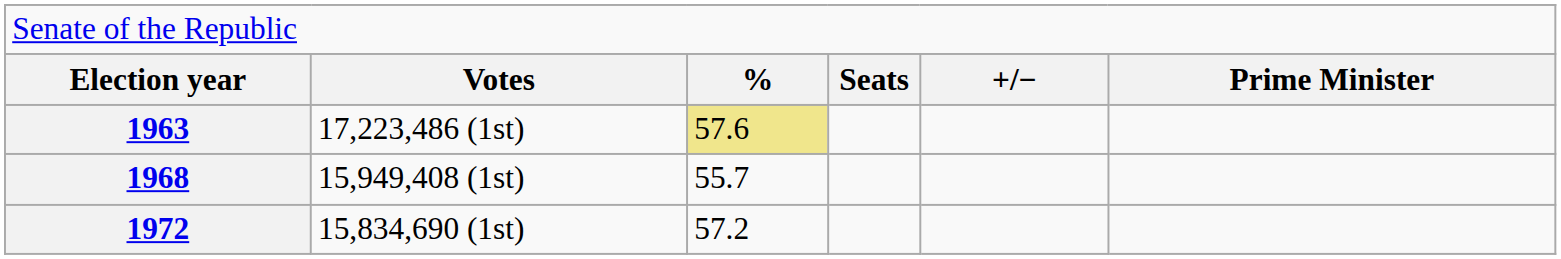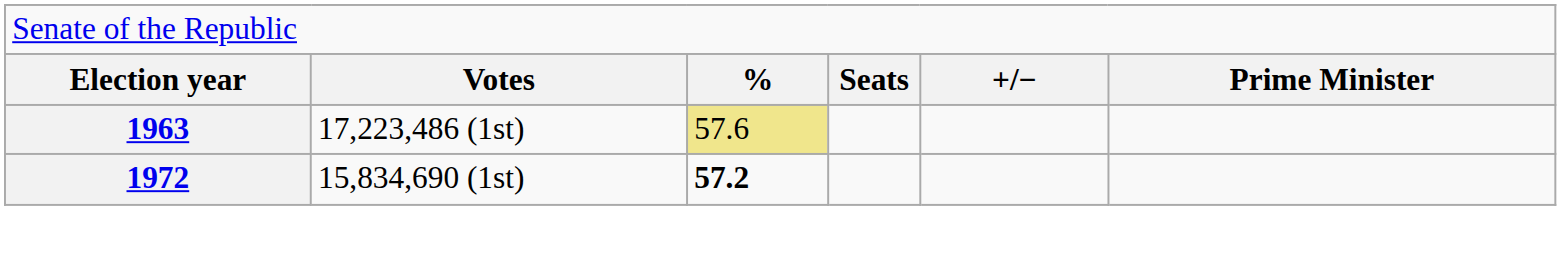- row: 1968 | 15,949,408 (1st) | 55.7
1972 | column 3: normal -> bold
